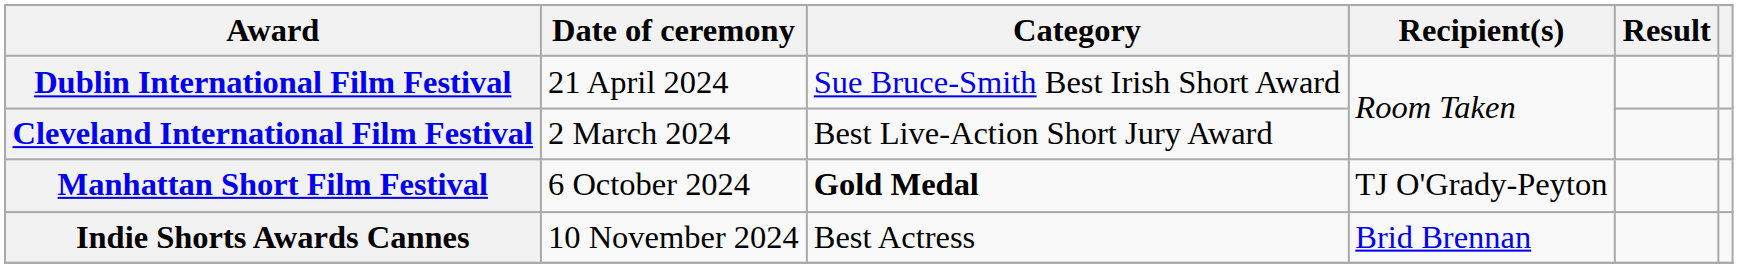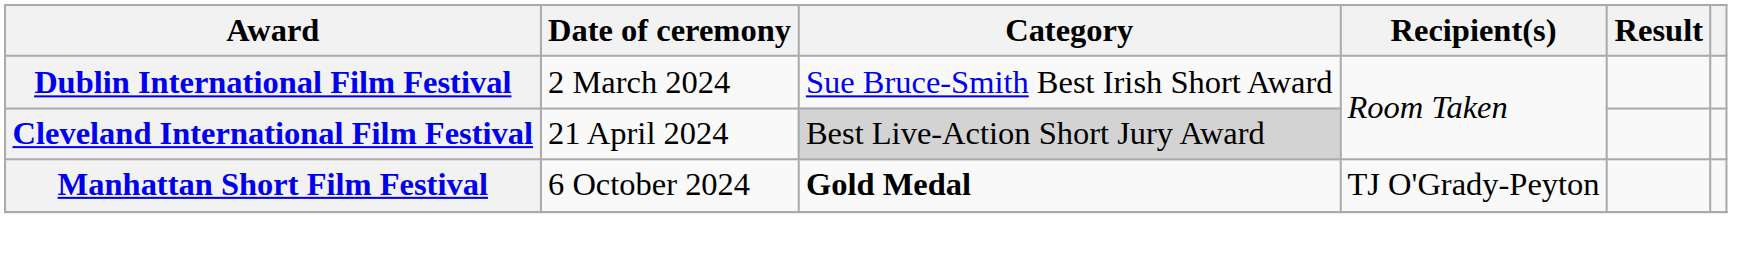Dublin International Film Festival | Date of ceremony: 21 April 2024 -> 2 March 2024
Cleveland International Film Festival | Date of ceremony: 2 March 2024 -> 21 April 2024
Cleveland International Film Festival | Category: no background -> lightgrey background
- row: Indie Shorts Awards Cannes | 10 November 2024 | Best Actress | Brid Brennan
